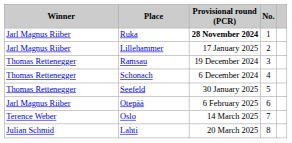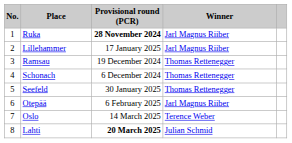columns swapped: No. <-> Winner
Lahti | Provisional round (PCR): normal -> bold
